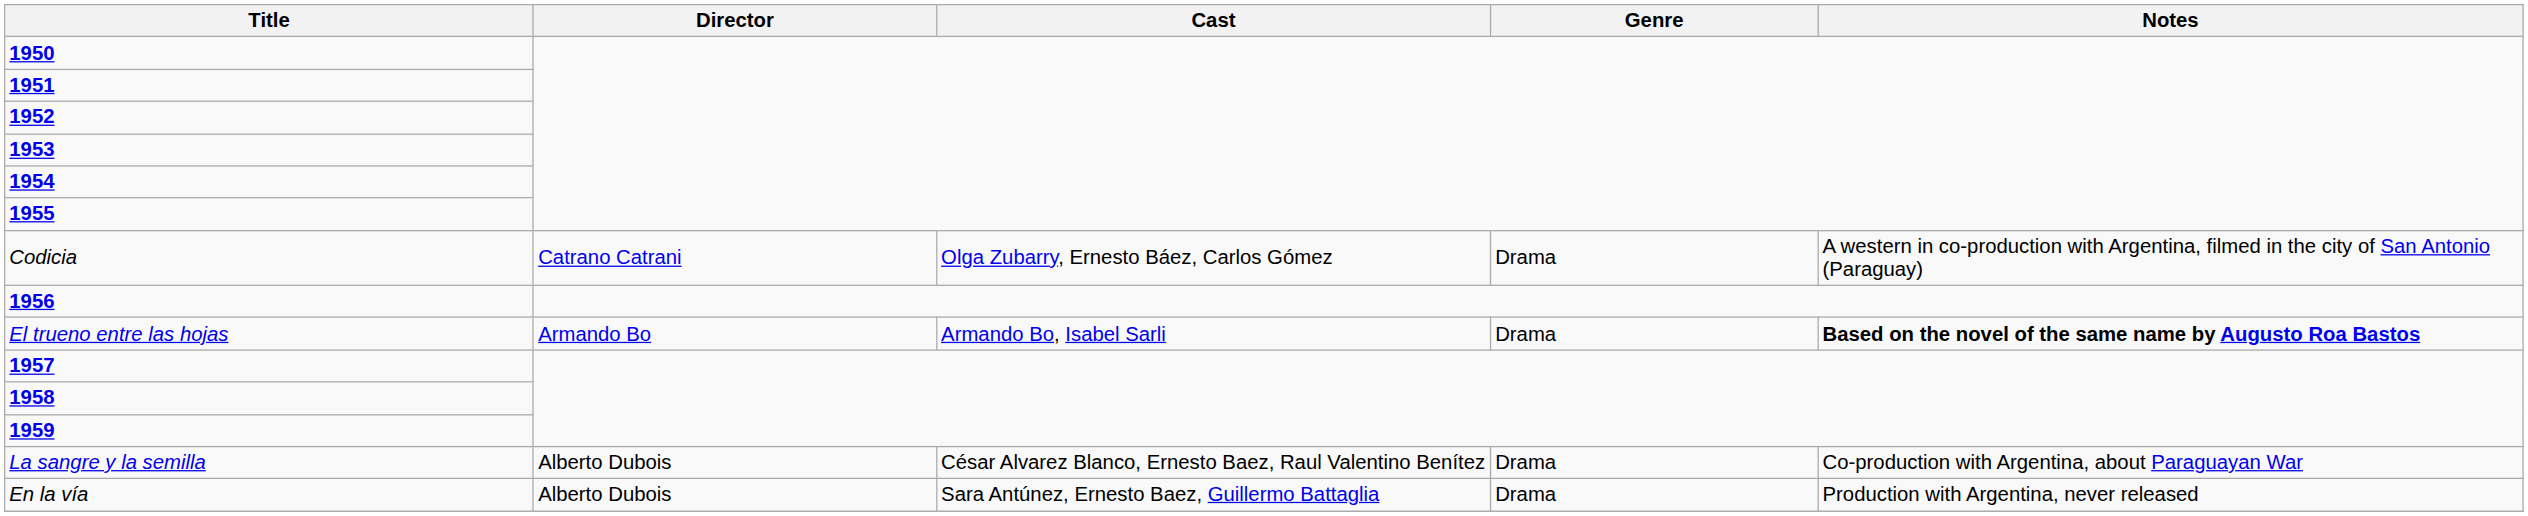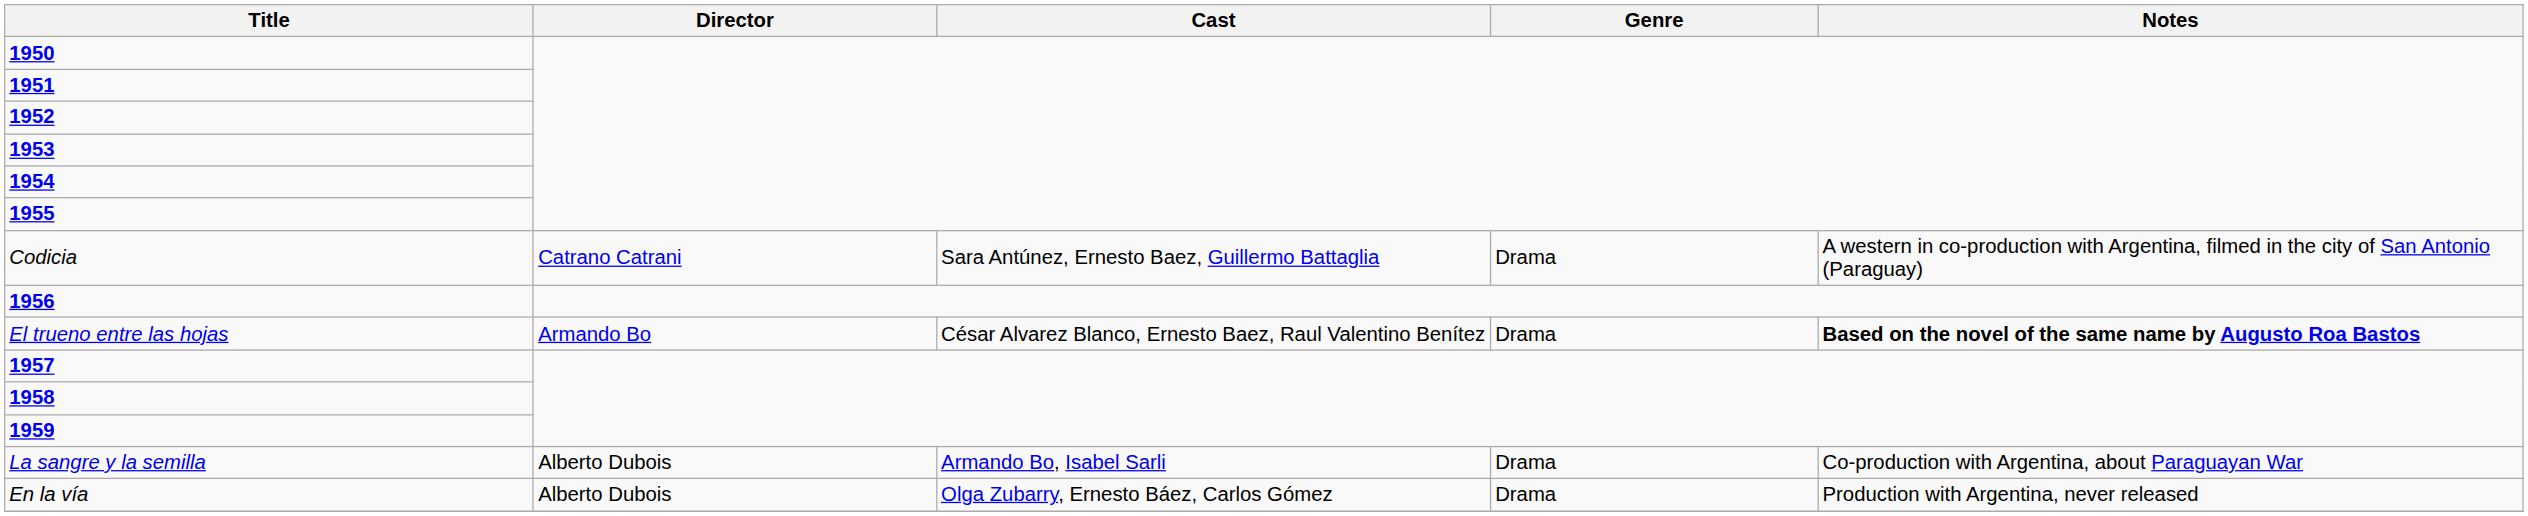Codicia | Cast: Olga Zubarry, Ernesto Báez, Carlos Gómez -> Sara Antúnez, Ernesto Baez, Guillermo Battaglia
El trueno entre las hojas | Cast: Armando Bo, Isabel Sarli -> César Alvarez Blanco, Ernesto Baez, Raul Valentino Benítez
La sangre y la semilla | Cast: César Alvarez Blanco, Ernesto Baez, Raul Valentino Benítez -> Armando Bo, Isabel Sarli
En la vía | Cast: Sara Antúnez, Ernesto Baez, Guillermo Battaglia -> Olga Zubarry, Ernesto Báez, Carlos Gómez
